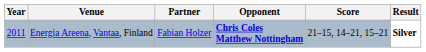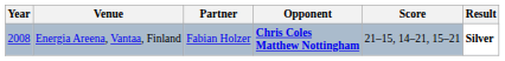Energia Areena, Vantaa, Finland | Year: 2011 -> 2008
